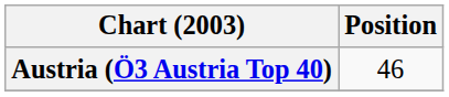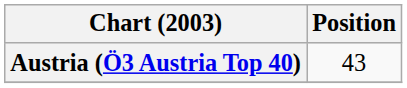Austria (Ö3 Austria Top 40) | Position: 46 -> 43
